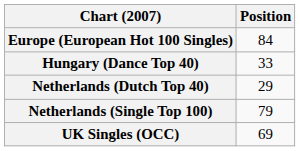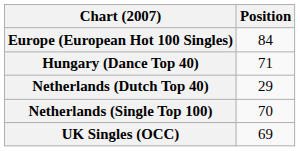Hungary (Dance Top 40) | Position: 33 -> 71
Netherlands (Single Top 100) | Position: 79 -> 70
